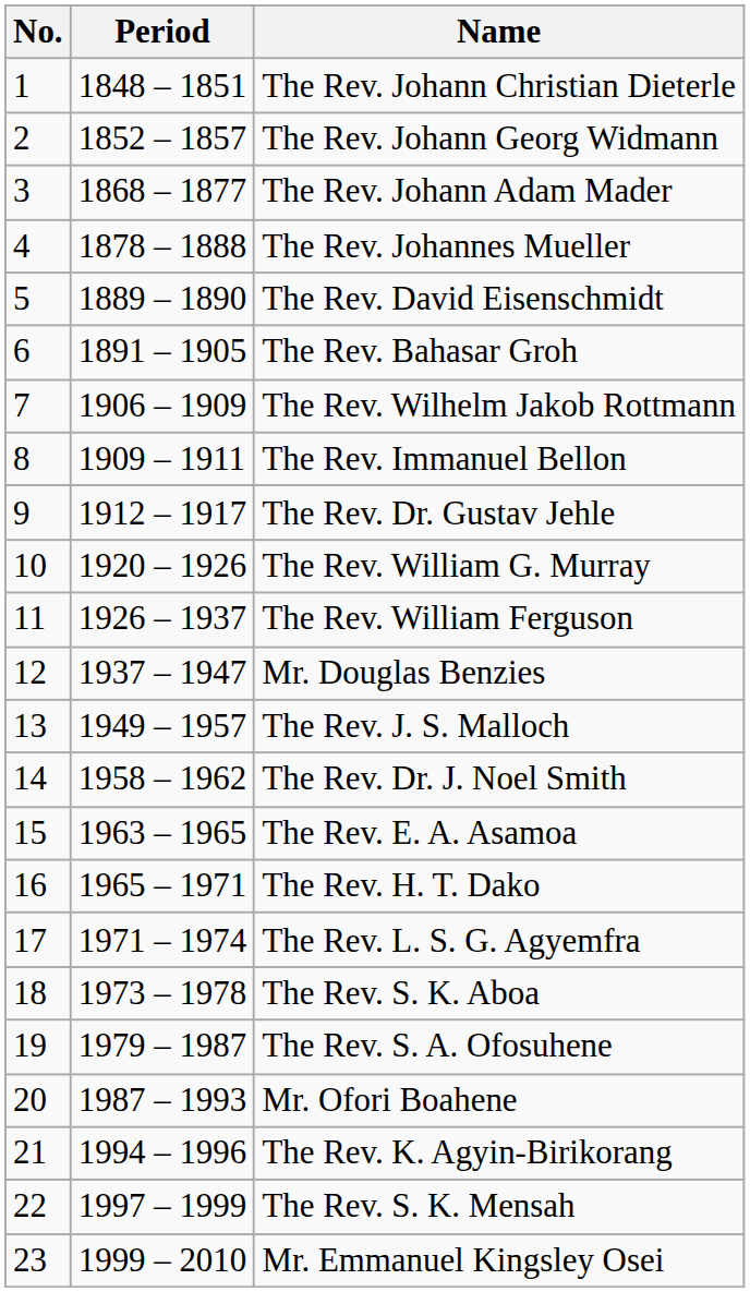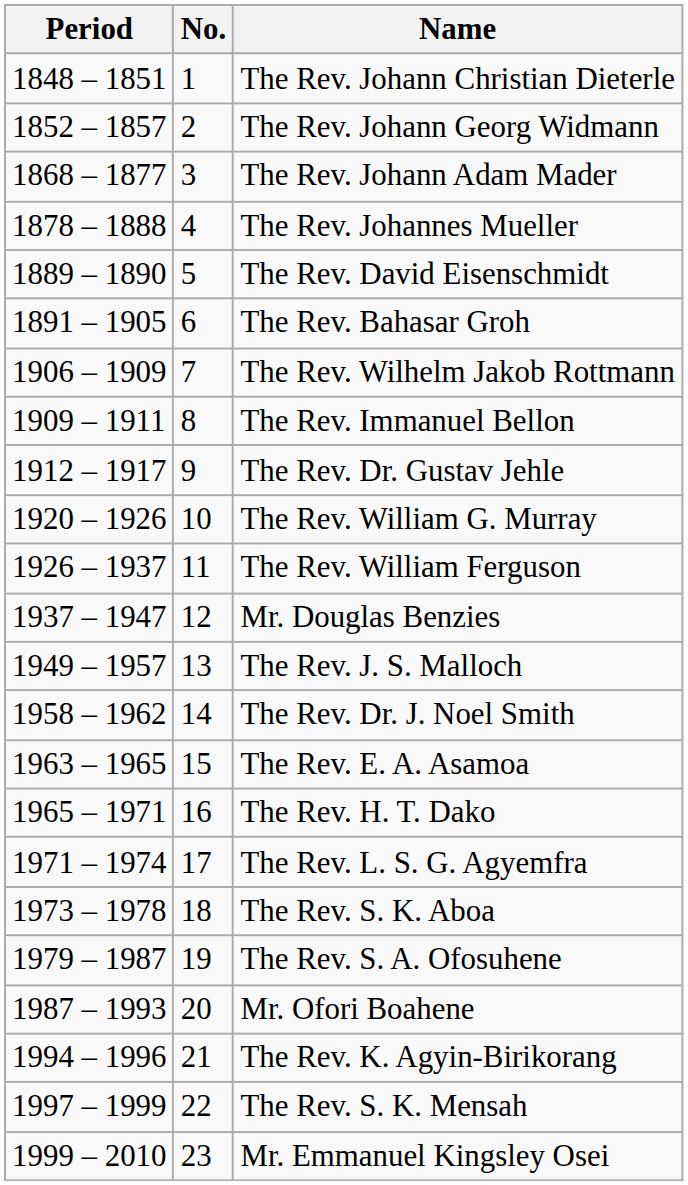columns swapped: No. <-> Period
